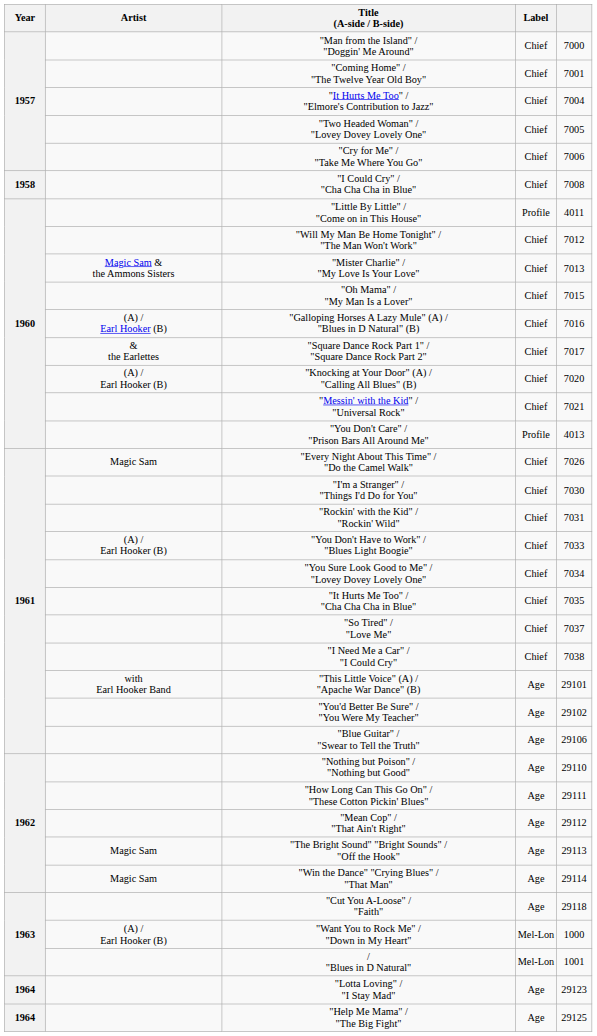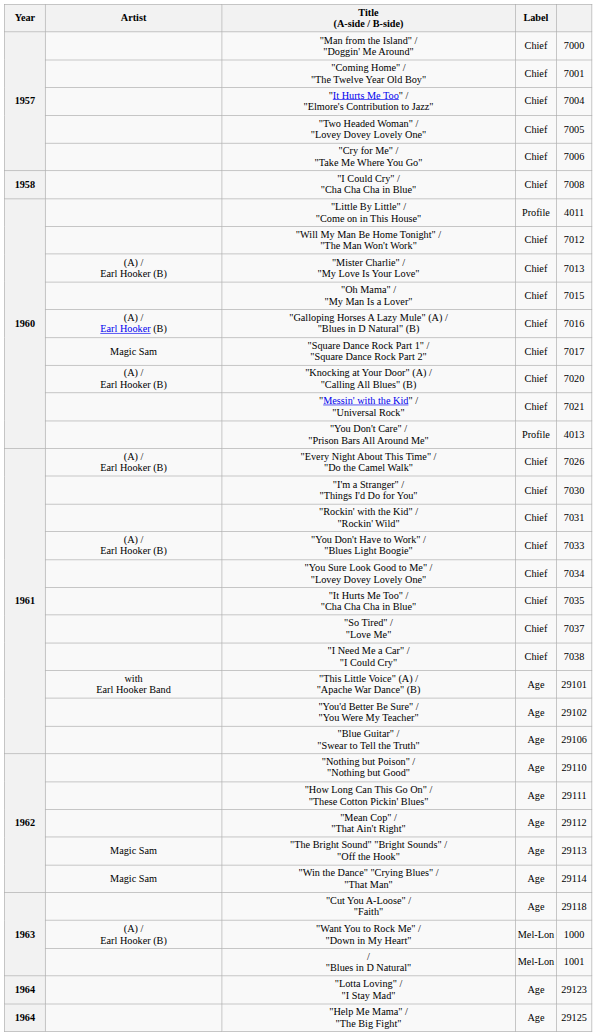"Mister Charlie" / "My Love Is Your Love" | Artist: Magic Sam & the Ammons Sisters -> (A) / Earl Hooker (B)
"Square Dance Rock Part 1" / "Square Dance Rock Part 2" | Artist: & the Earlettes -> Magic Sam
"Every Night About This Time" / "Do the Camel Walk" | Artist: Magic Sam -> (A) / Earl Hooker (B)
